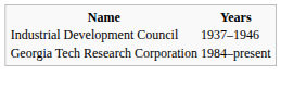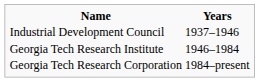+ row: Georgia Tech Research Institute | 1946–1984
